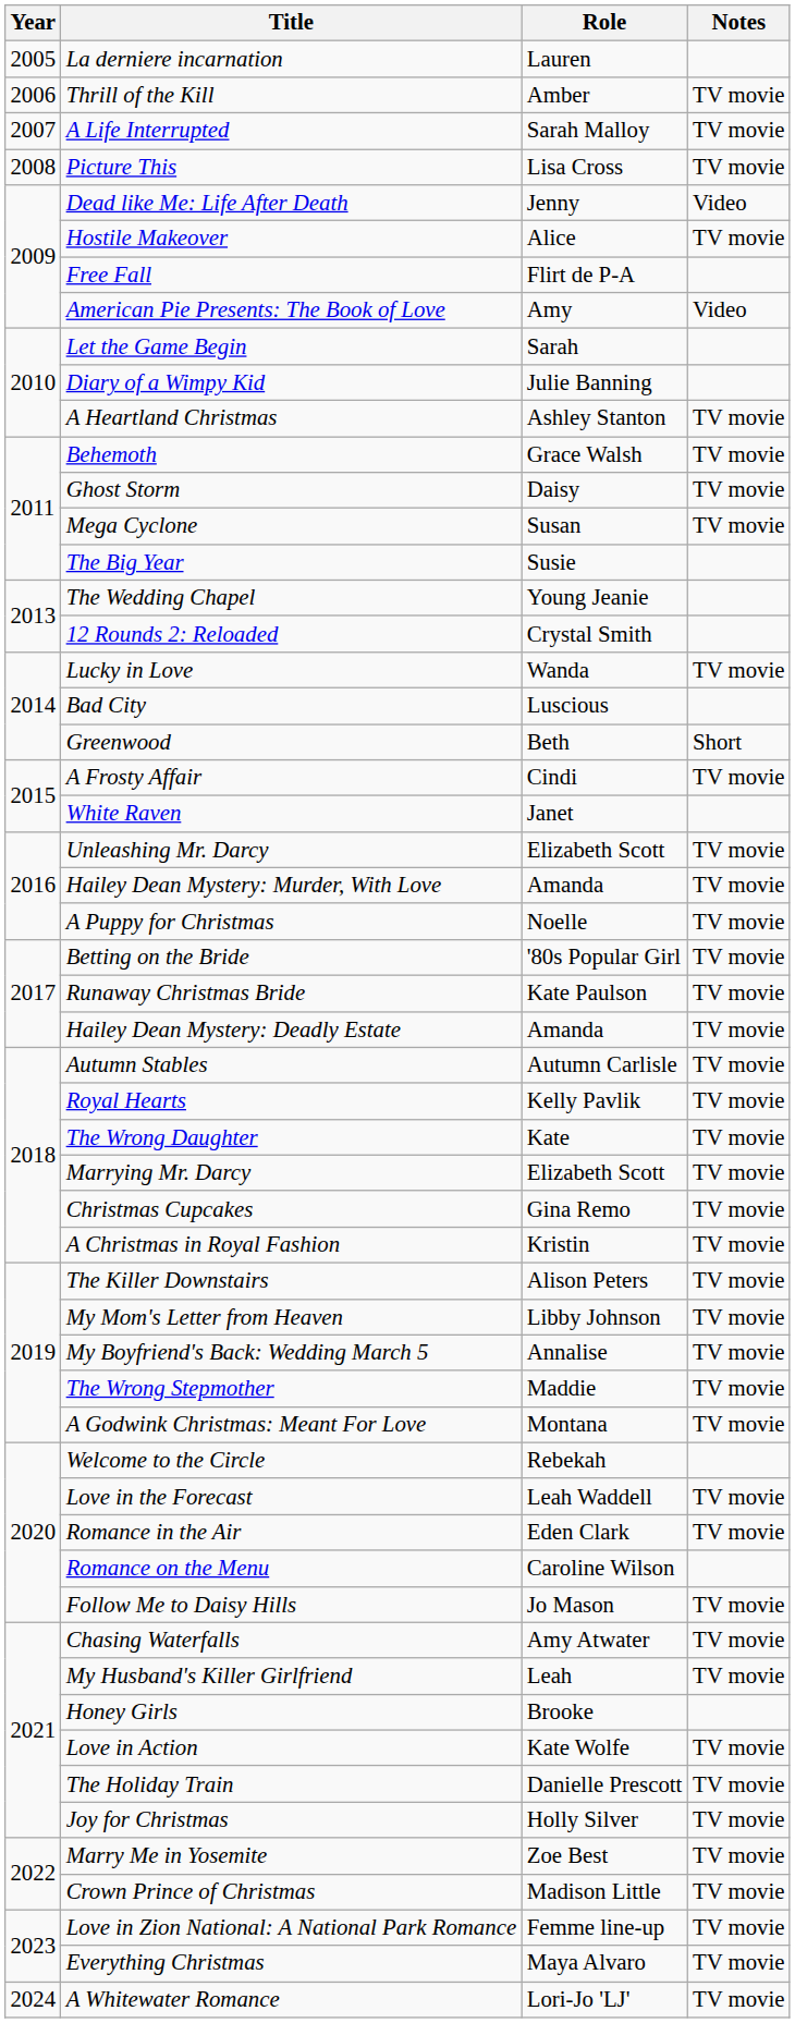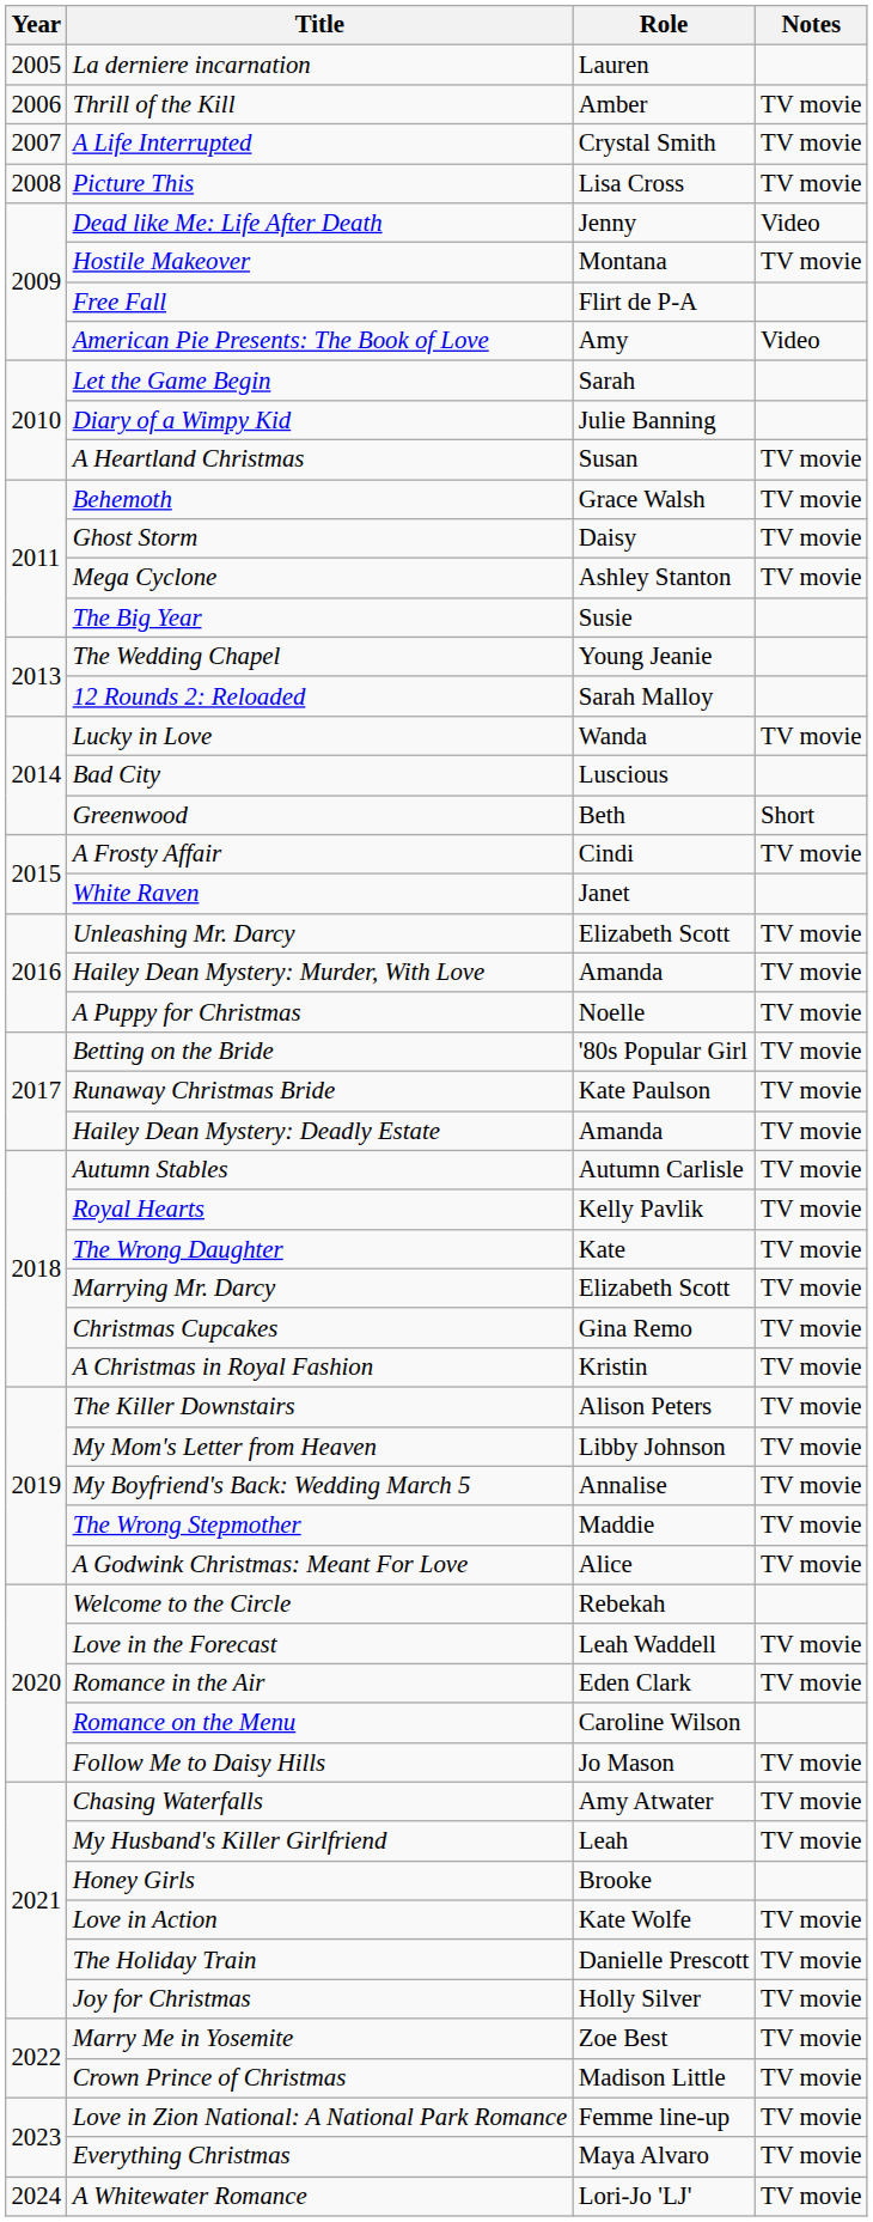A Life Interrupted | Role: Sarah Malloy -> Crystal Smith
Hostile Makeover | Role: Alice -> Montana
A Heartland Christmas | Role: Ashley Stanton -> Susan
Mega Cyclone | Role: Susan -> Ashley Stanton
12 Rounds 2: Reloaded | Role: Crystal Smith -> Sarah Malloy
A Godwink Christmas: Meant For Love | Role: Montana -> Alice
